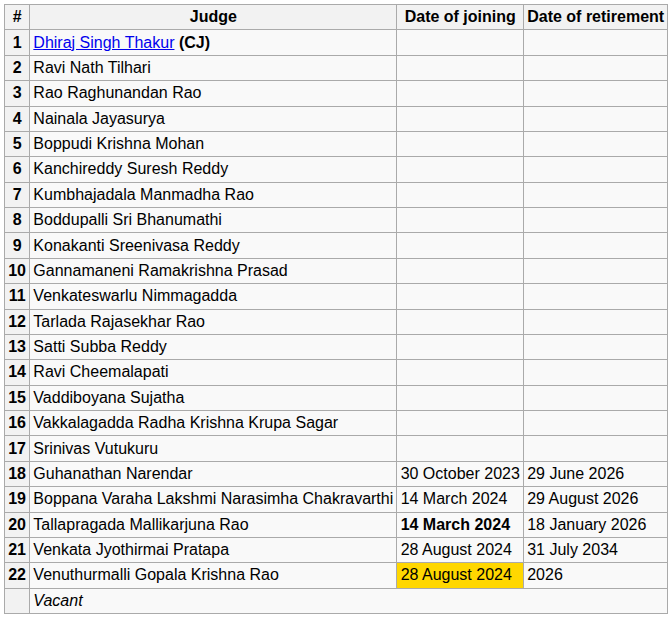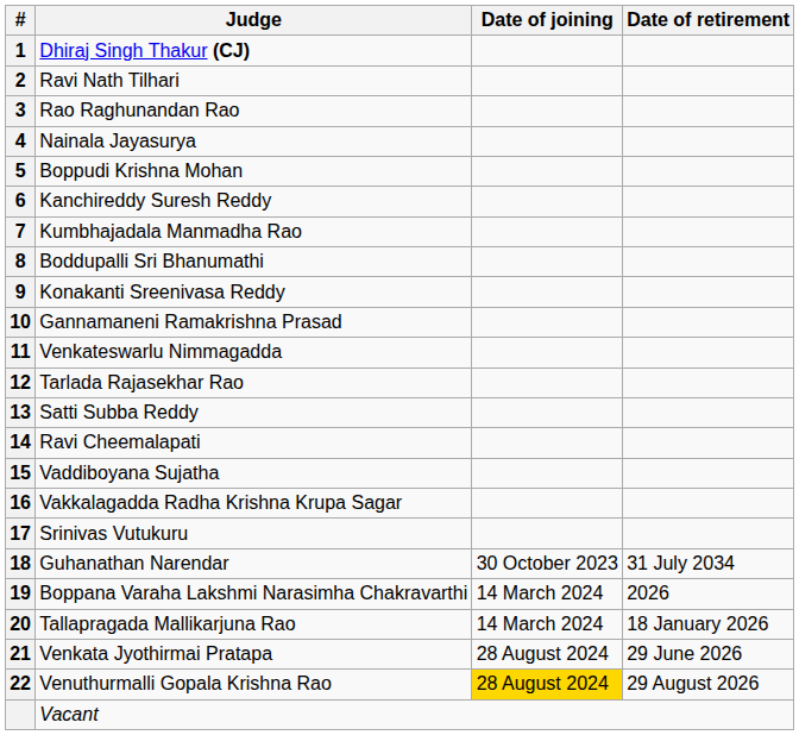Guhanathan Narendar | Date of retirement: 29 June 2026 -> 31 July 2034
Boppana Varaha Lakshmi Narasimha Chakravarthi | Date of retirement: 29 August 2026 -> 2026
Tallapragada Mallikarjuna Rao | Date of joining: bold -> normal
Venkata Jyothirmai Pratapa | Date of retirement: 31 July 2034 -> 29 June 2026
Venuthurmalli Gopala Krishna Rao | Date of retirement: 2026 -> 29 August 2026
